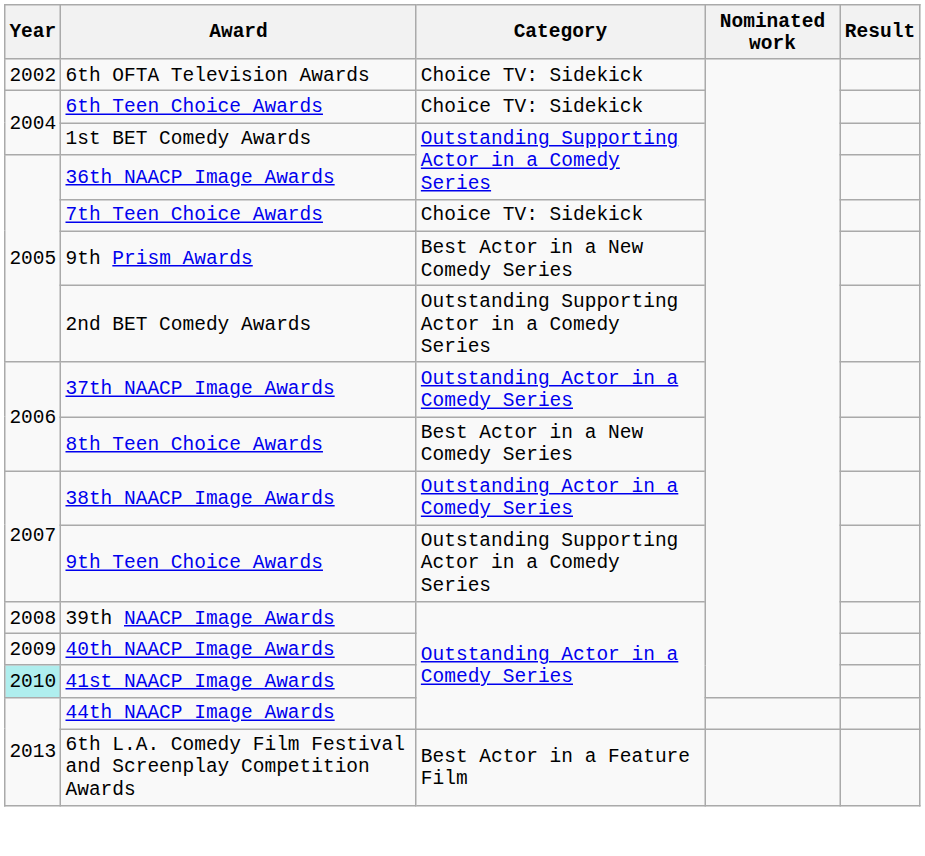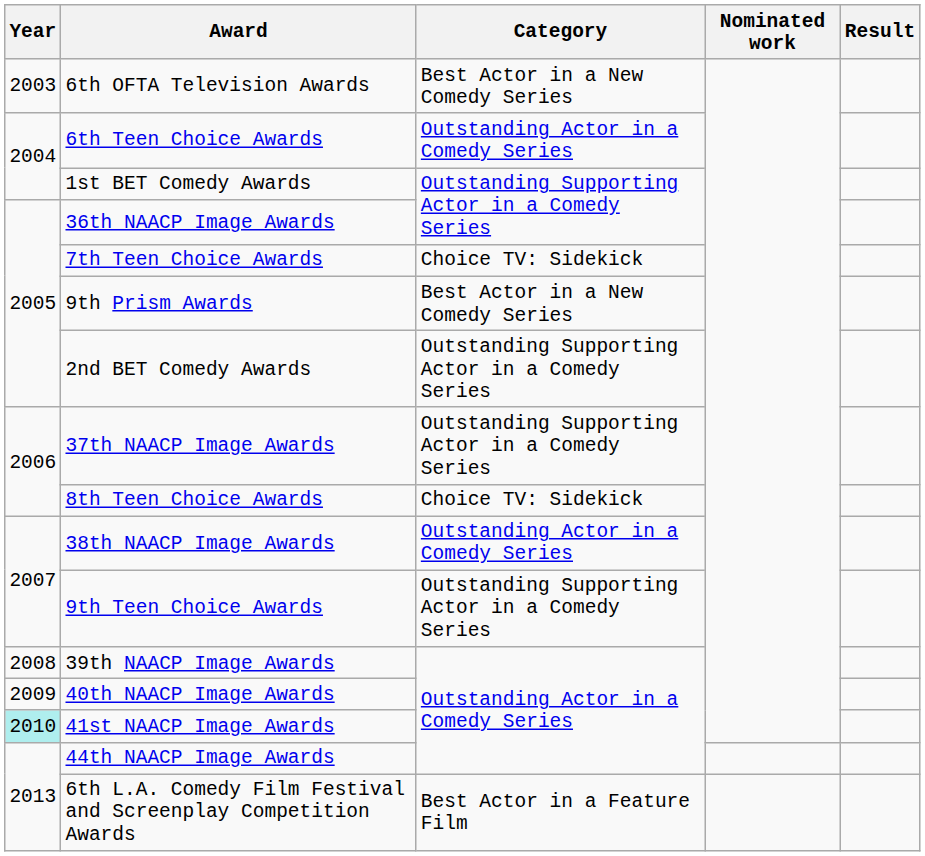6th OFTA Television Awards | Year: 2002 -> 2003
6th OFTA Television Awards | Category: Choice TV: Sidekick -> Best Actor in a New Comedy Series
6th Teen Choice Awards | Category: Choice TV: Sidekick -> Outstanding Actor in a Comedy Series
37th NAACP Image Awards | Category: Outstanding Actor in a Comedy Series -> Outstanding Supporting Actor in a Comedy Series
8th Teen Choice Awards | Category: Best Actor in a New Comedy Series -> Choice TV: Sidekick
